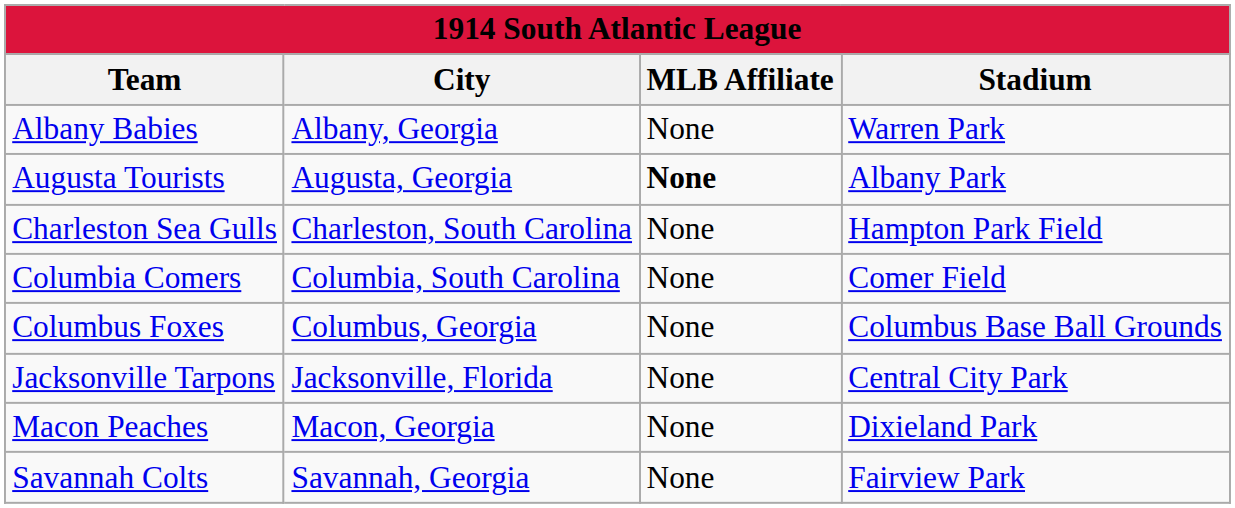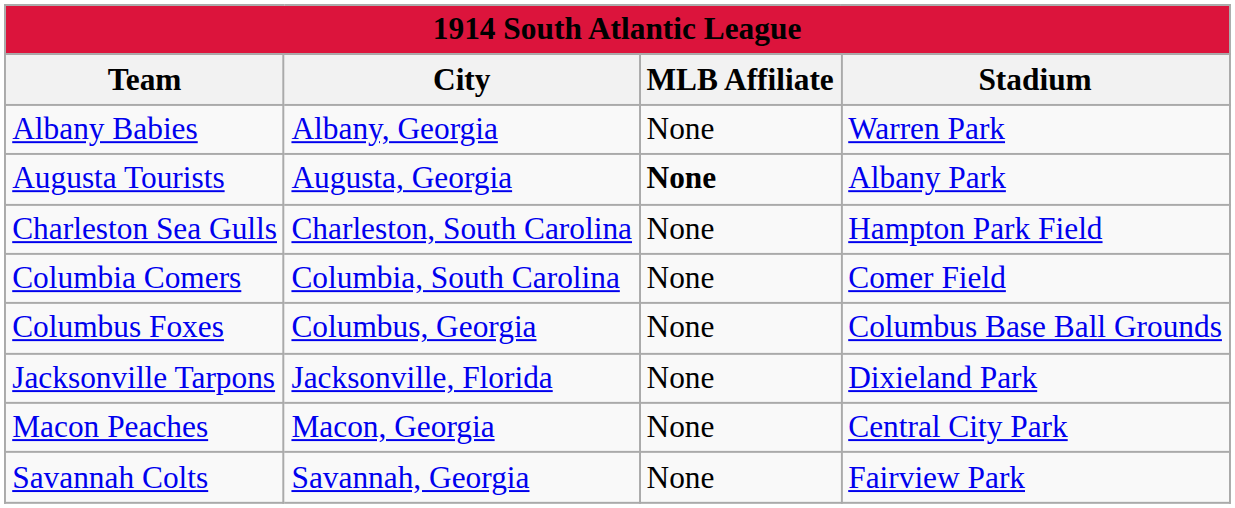Jacksonville Tarpons | Stadium: Central City Park -> Dixieland Park
Macon Peaches | Stadium: Dixieland Park -> Central City Park
